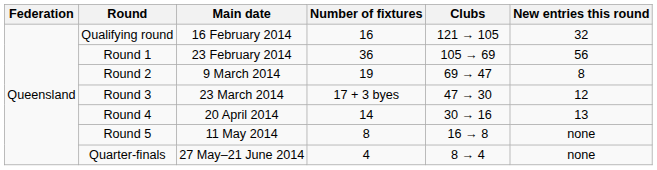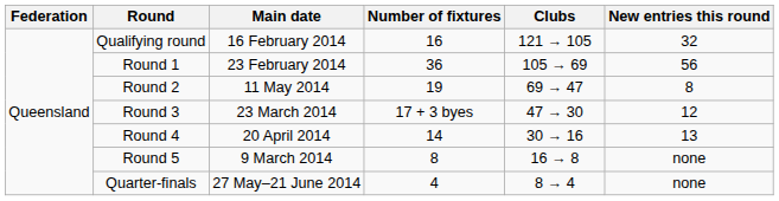Round 2 | Main date: 9 March 2014 -> 11 May 2014
Round 5 | Main date: 11 May 2014 -> 9 March 2014
